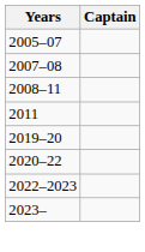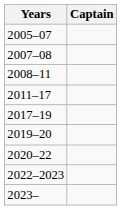- row: 2011
+ row: 2011–17
+ row: 2017–19
